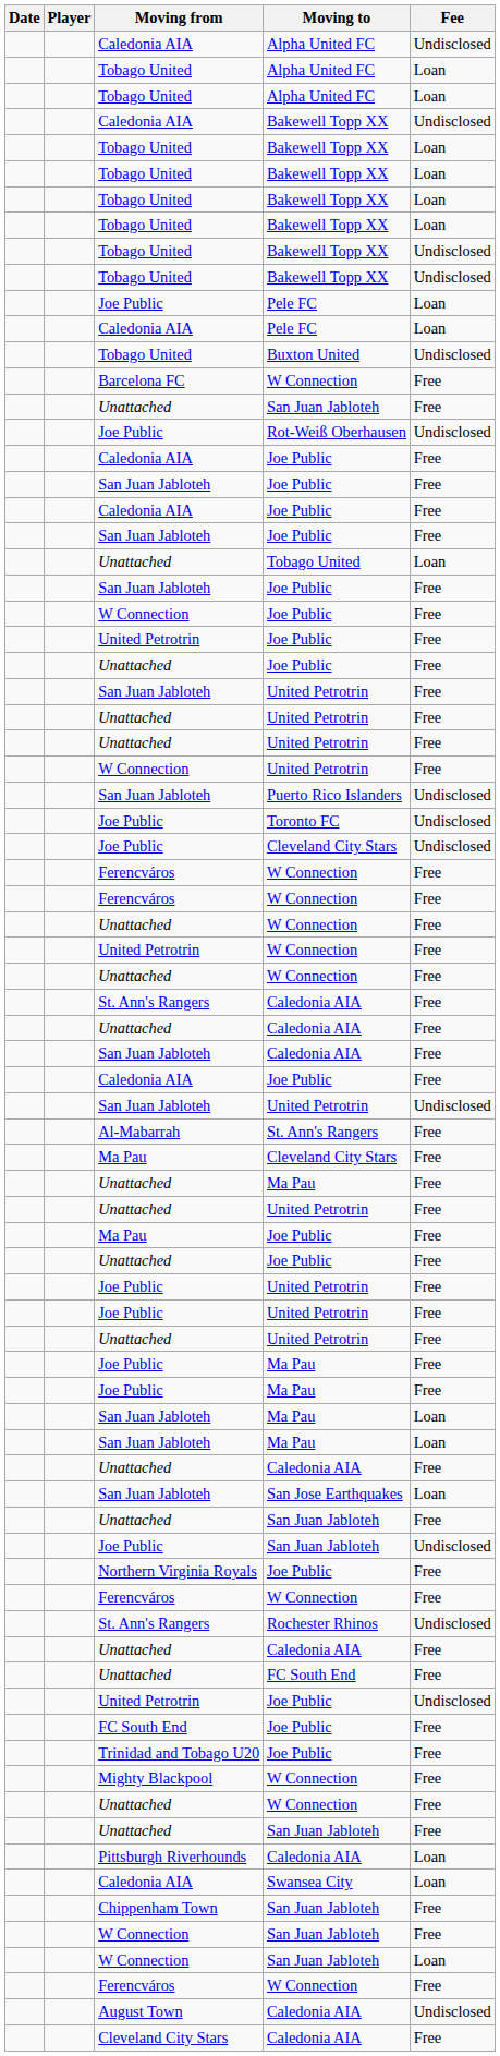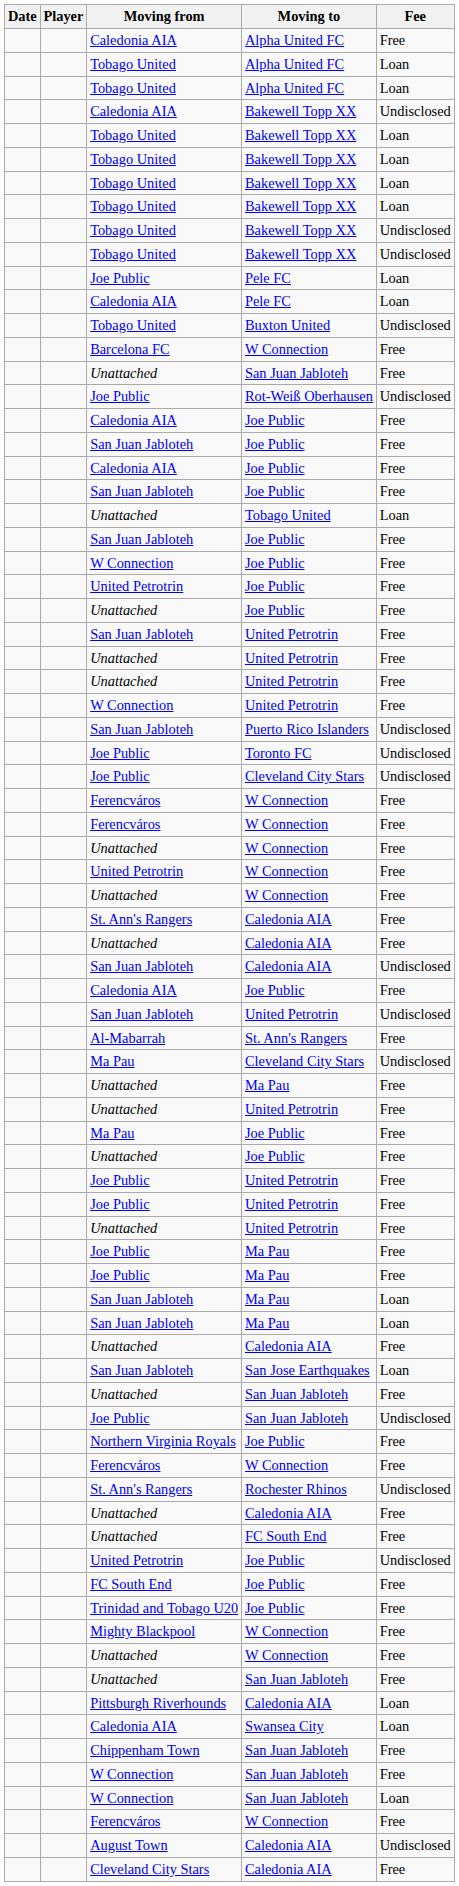Caledonia AIA / Alpha United FC | Fee: Undisclosed -> Free
San Juan Jabloteh / Caledonia AIA | Fee: Free -> Undisclosed
Ma Pau / Cleveland City Stars | Fee: Free -> Undisclosed
